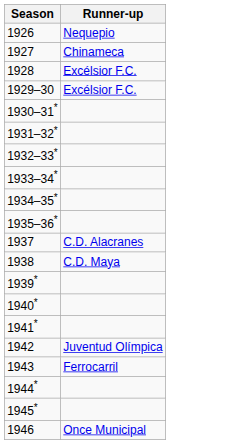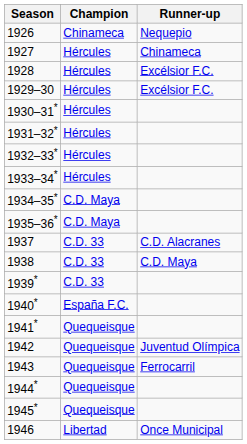+ column: Champion | Chinameca | Hércules | Hércules | Hércules | Hércules | Hércules | Hércules | Hércules | C.D. Maya | C.D. Maya | C.D. 33 | C.D. 33 | C.D. 33 | España F.C. | Quequeisque | Quequeisque | Quequeisque | Quequeisque | Quequeisque | Libertad
